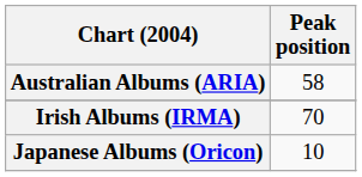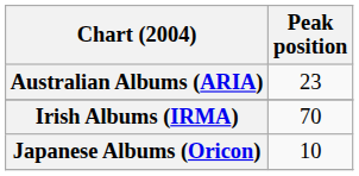Australian Albums (ARIA) | Peak position: 58 -> 23
